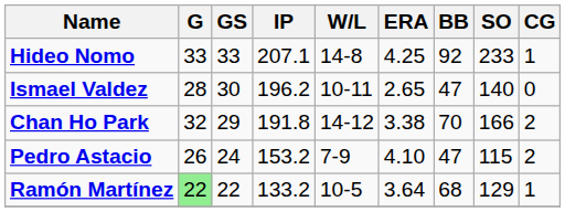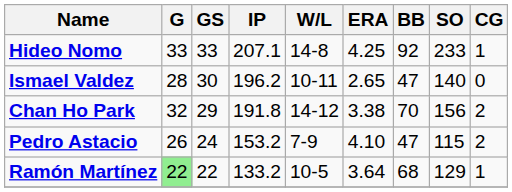Chan Ho Park | SO: 166 -> 156
